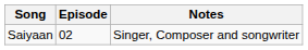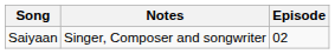columns swapped: Episode <-> Notes
